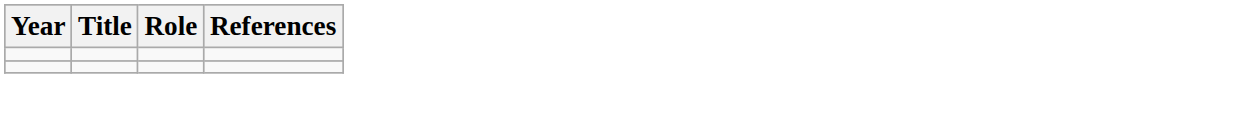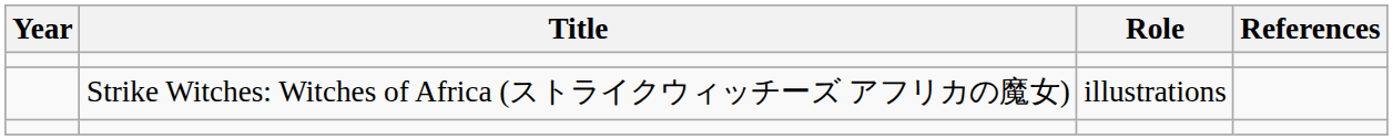+ row: Strike Witches: Witches of Africa (ストライクウィッチーズ アフリカの魔女) | illustrations
